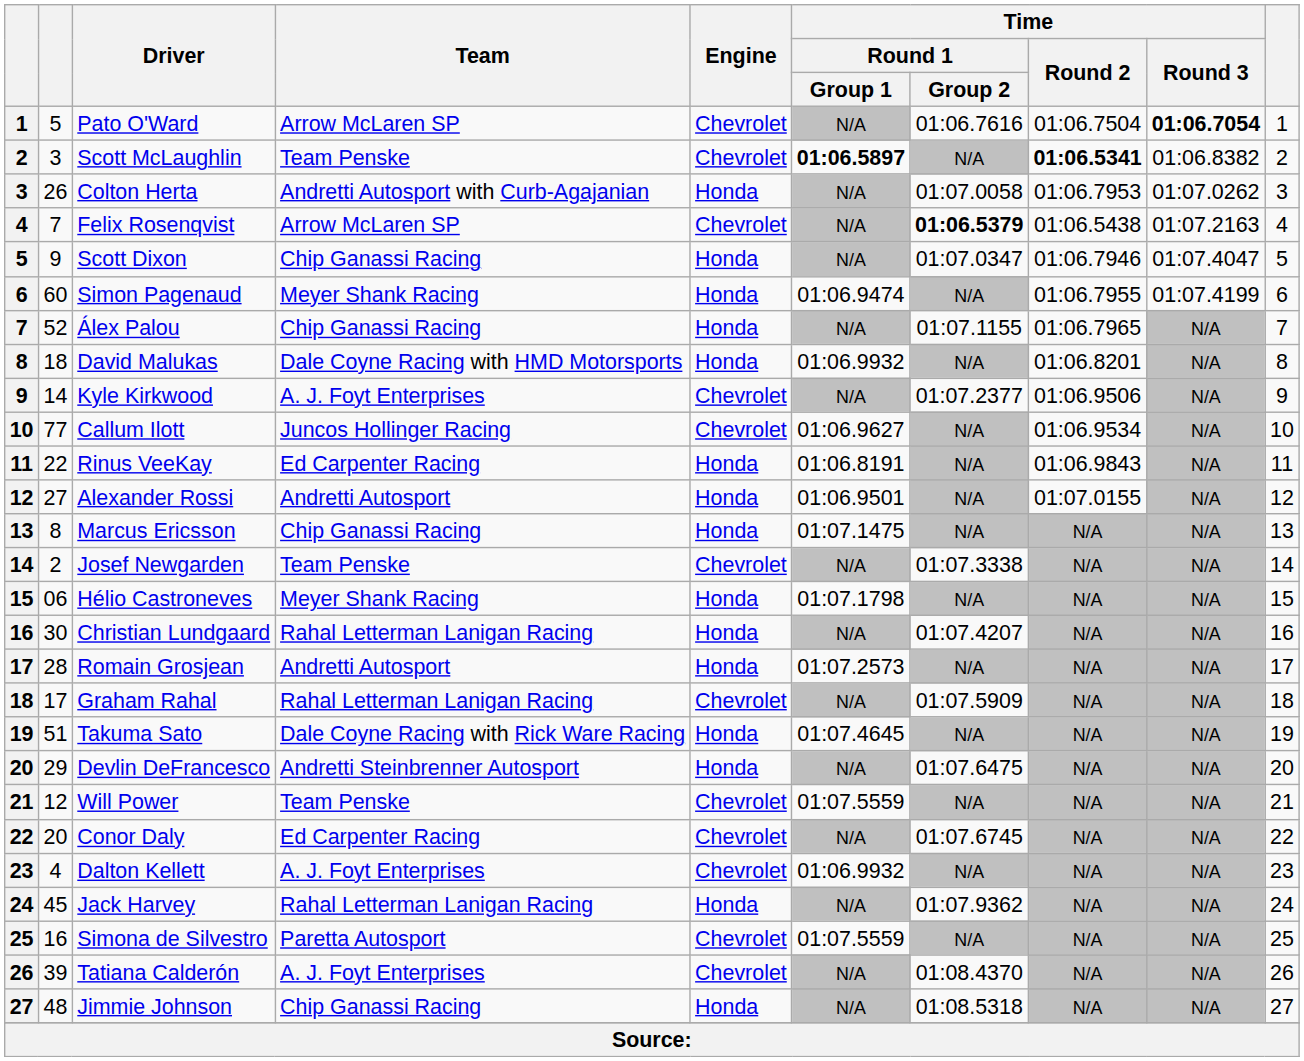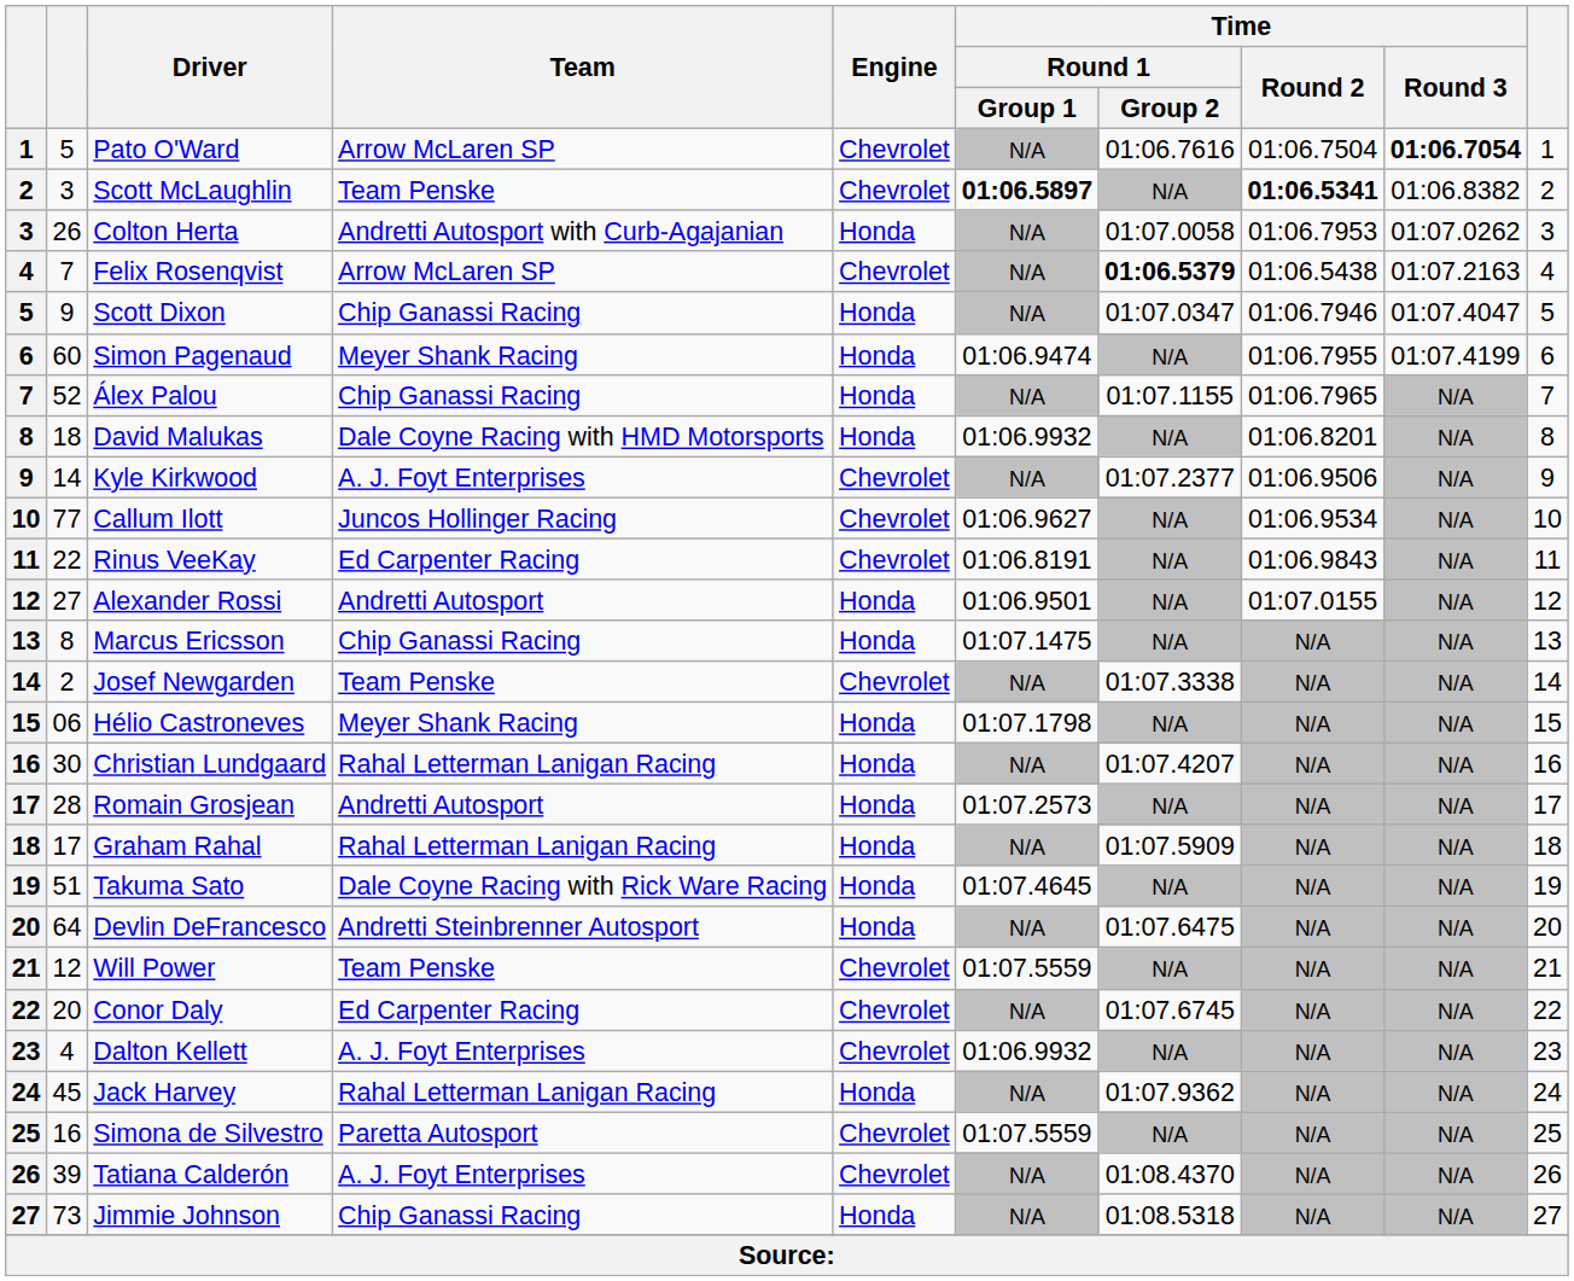Rinus VeeKay | Engine: Honda -> Chevrolet
Graham Rahal | Engine: Chevrolet -> Honda
Devlin DeFrancesco | column 2: 29 -> 64
Jimmie Johnson | column 2: 48 -> 73
